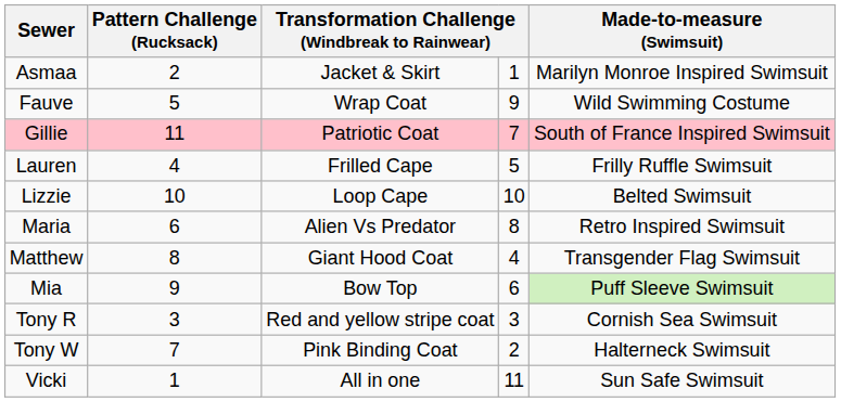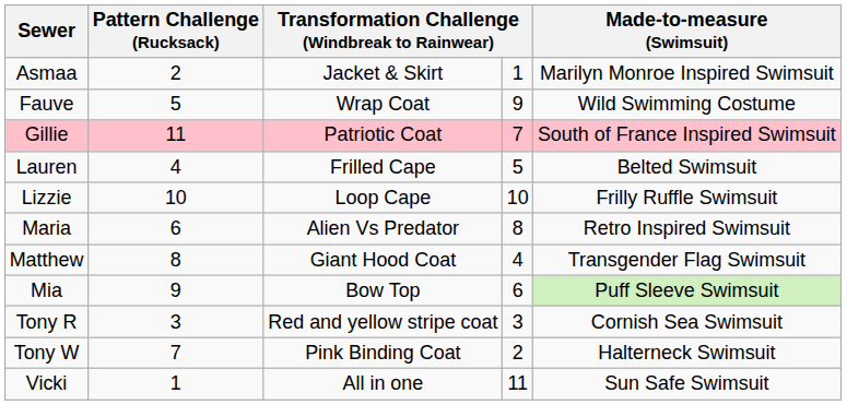Lauren | Made-to-measure (Swimsuit): Frilly Ruffle Swimsuit -> Belted Swimsuit
Lizzie | Made-to-measure (Swimsuit): Belted Swimsuit -> Frilly Ruffle Swimsuit
